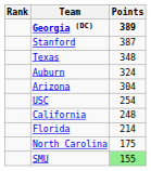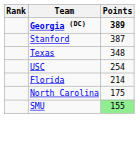- row: Auburn | 324
- row: Arizona | 304
- row: California | 248
